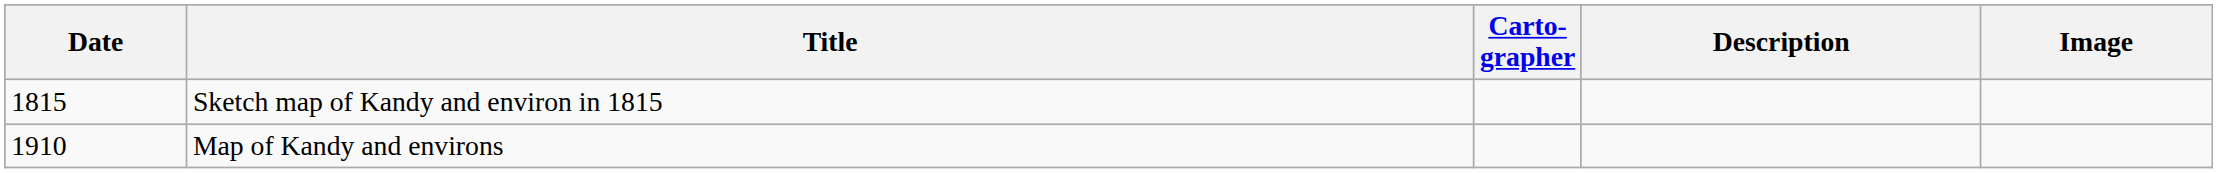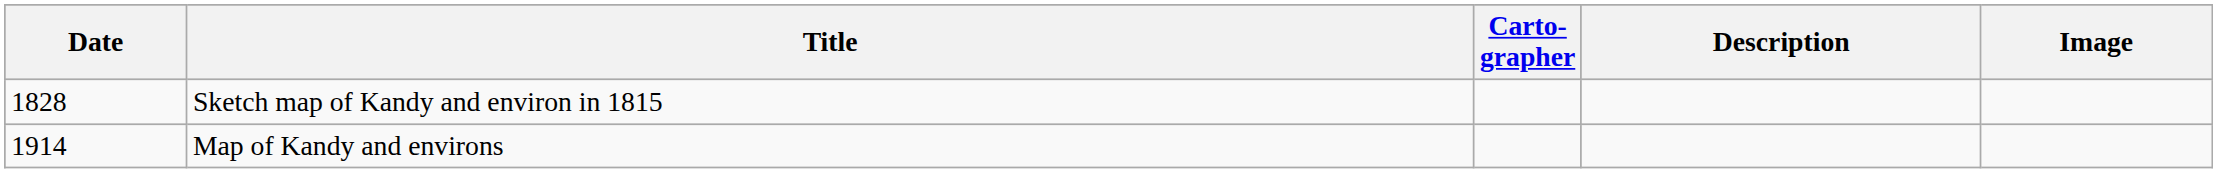Sketch map of Kandy and environ in 1815 | Date: 1815 -> 1828
Map of Kandy and environs | Date: 1910 -> 1914
